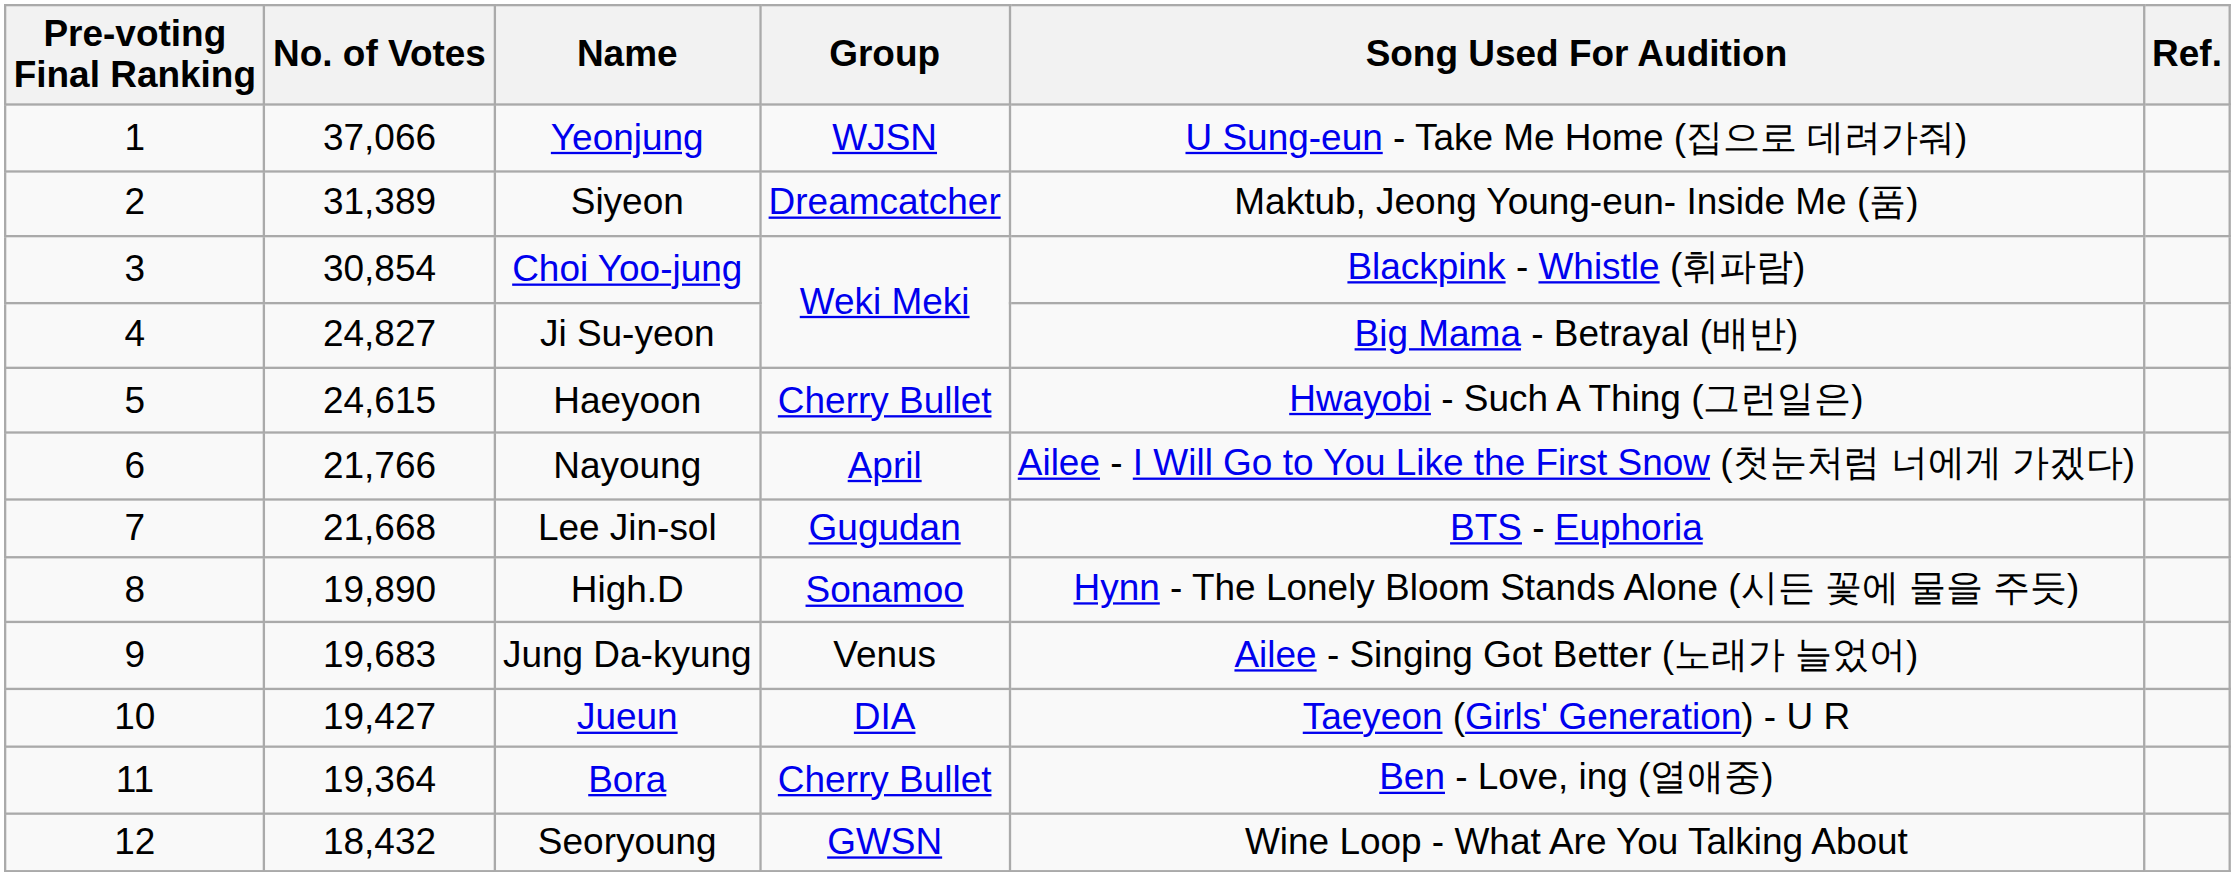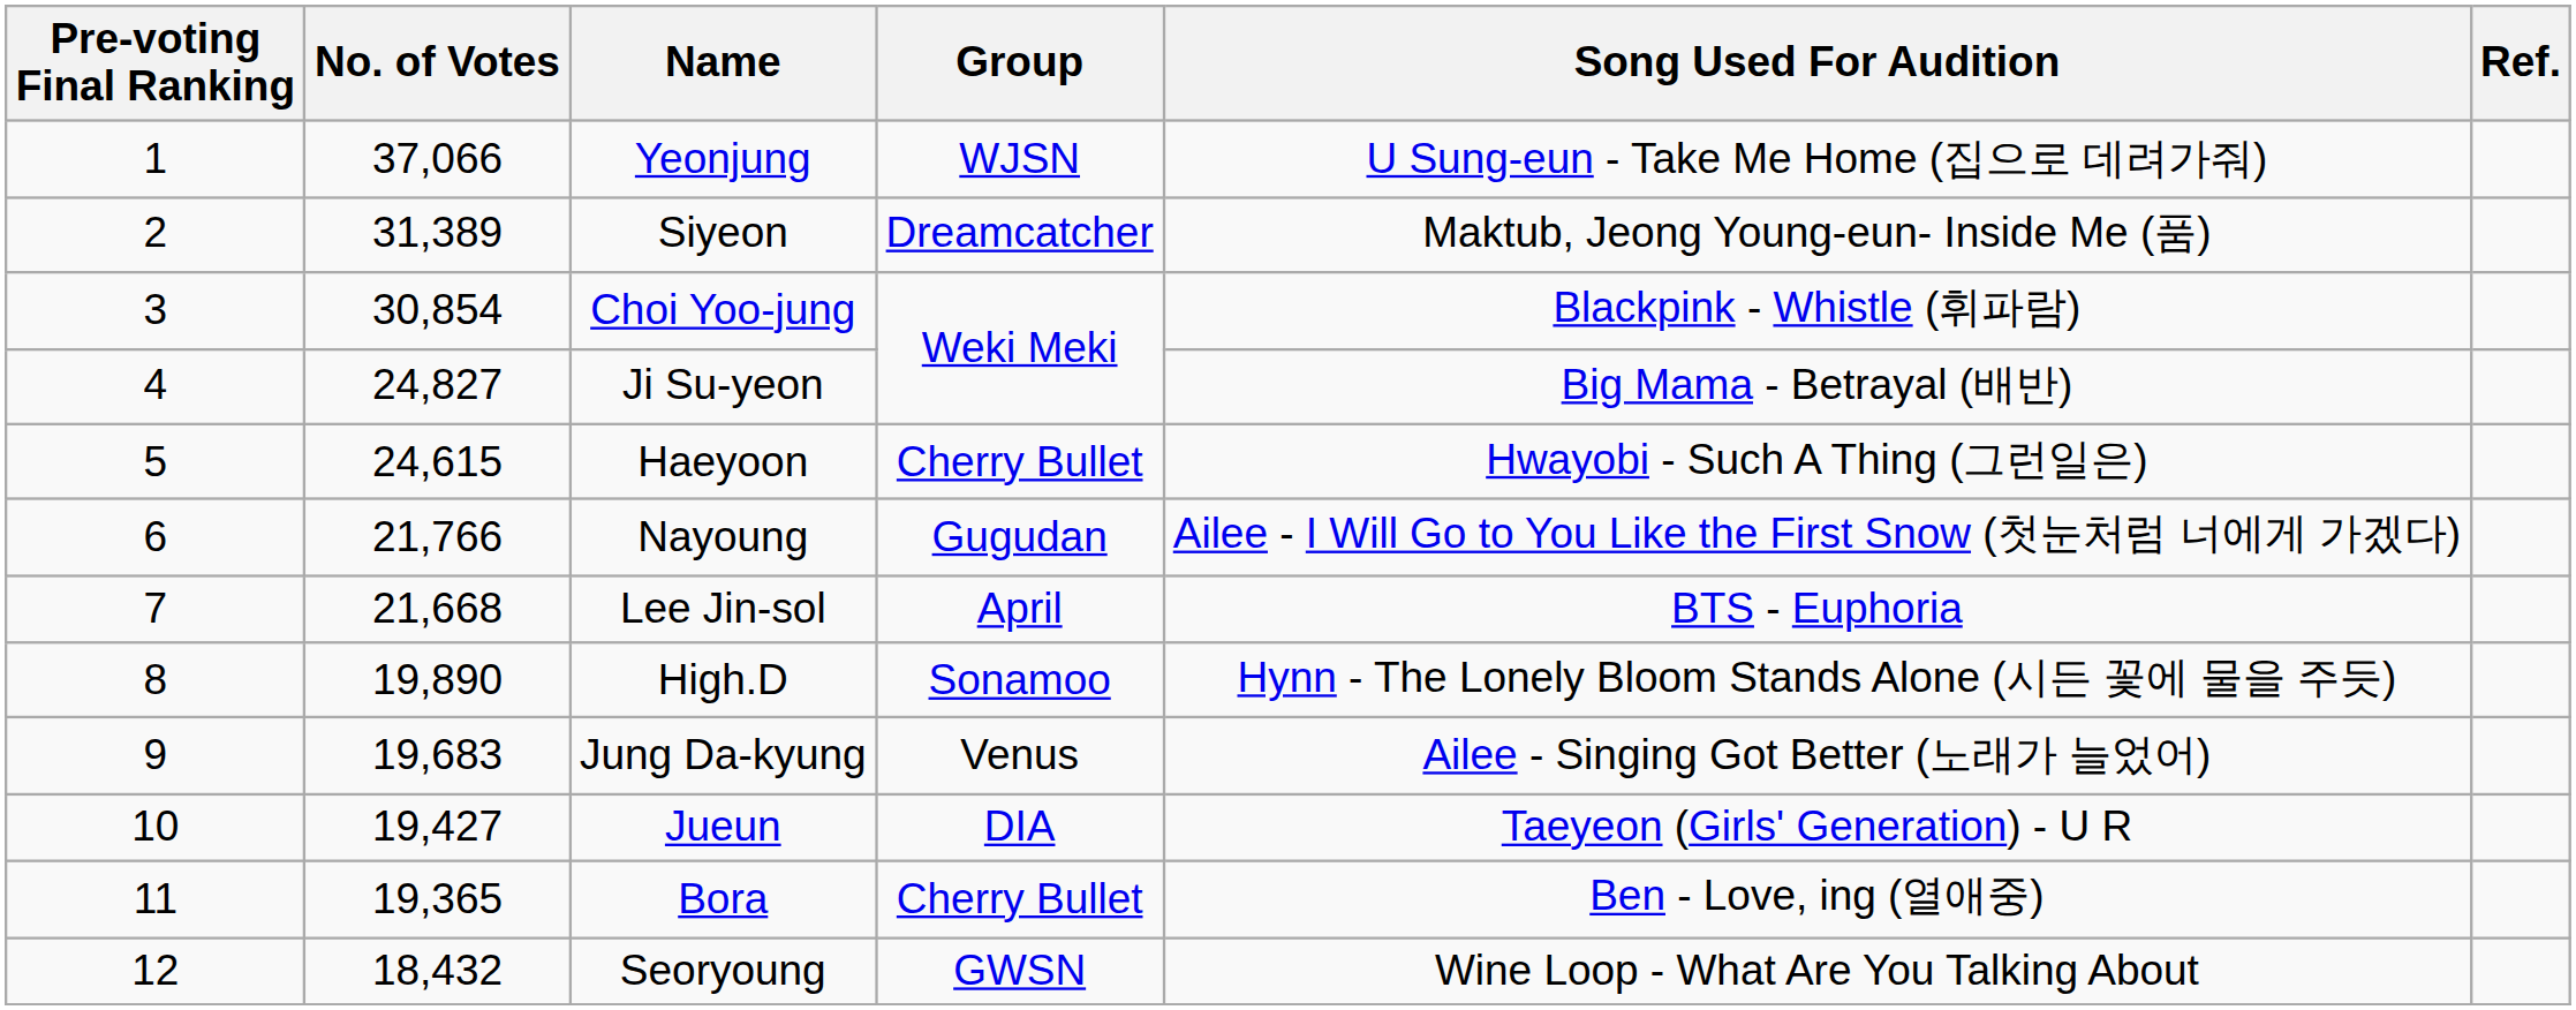Nayoung | Group: April -> Gugudan
Lee Jin-sol | Group: Gugudan -> April
Bora | No. of Votes: 19,364 -> 19,365
